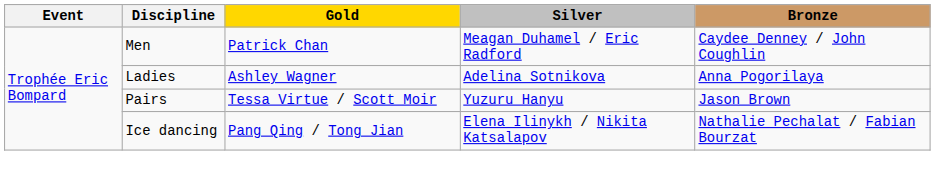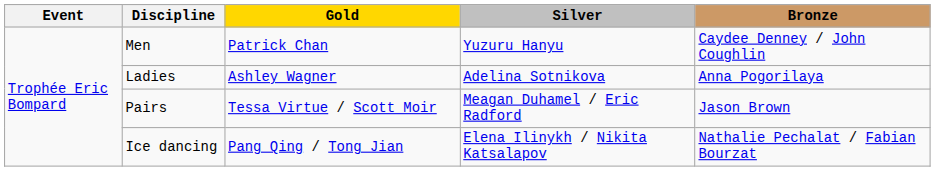Men | Silver: Meagan Duhamel / Eric Radford -> Yuzuru Hanyu
Pairs | Silver: Yuzuru Hanyu -> Meagan Duhamel / Eric Radford
